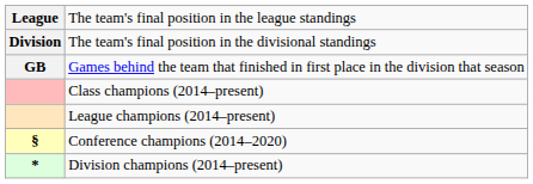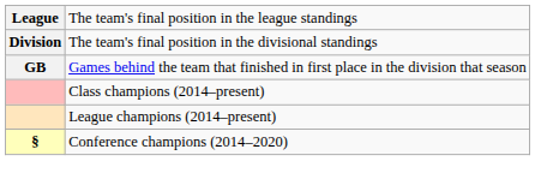- row: * | Division champions (2014–present)
